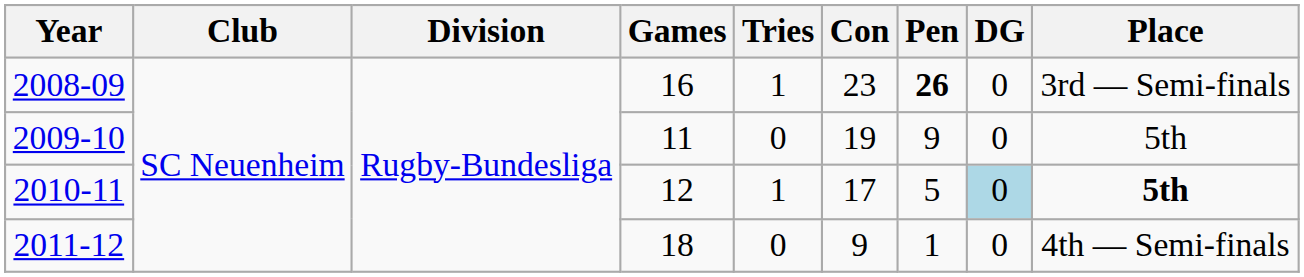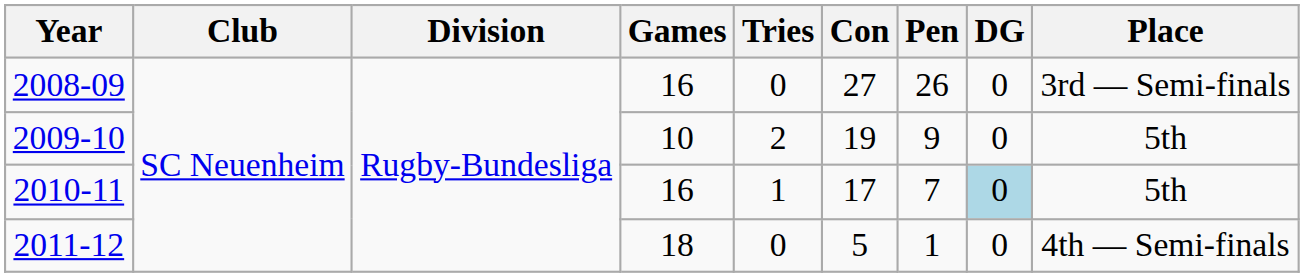2008-09 | Tries: 1 -> 0
2008-09 | Con: 23 -> 27
2008-09 | Pen: bold -> normal
2009-10 | Games: 11 -> 10
2009-10 | Tries: 0 -> 2
2010-11 | Games: 12 -> 16
2010-11 | Pen: 5 -> 7
2010-11 | Place: bold -> normal
2011-12 | Con: 9 -> 5
